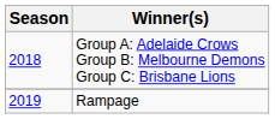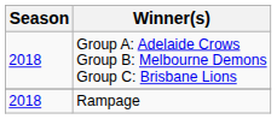Rampage | Season: 2019 -> 2018
